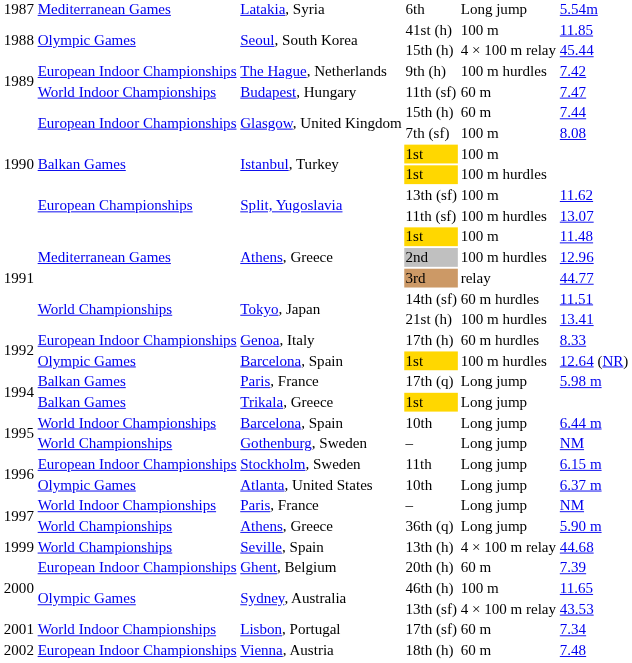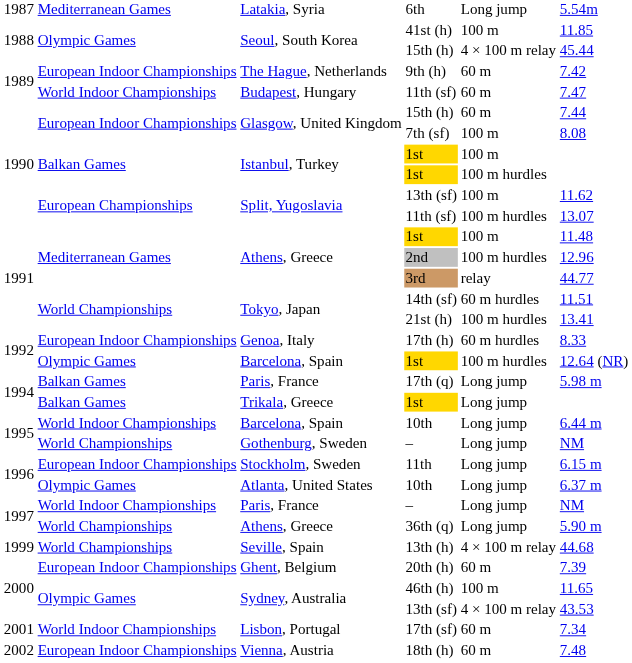9th (h) | column 5: 100 m hurdles -> 60 m
